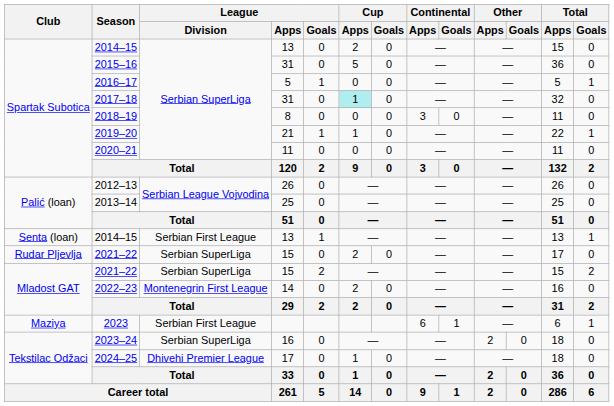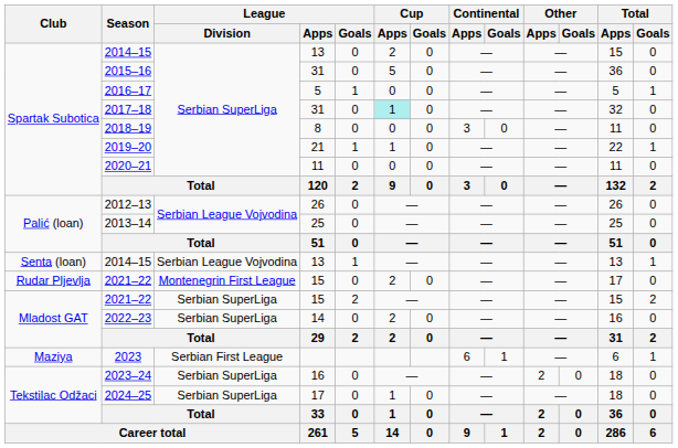Senta (loan) / 2014–15 | League / Division: Serbian First League -> Serbian League Vojvodina
Rudar Pljevlja / 2021–22 | League / Division: Serbian SuperLiga -> Montenegrin First League
2022–23 | League / Division: Montenegrin First League -> Serbian SuperLiga
2024–25 | League / Division: Dhivehi Premier League -> Serbian SuperLiga
